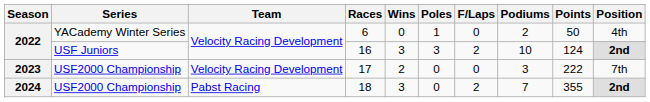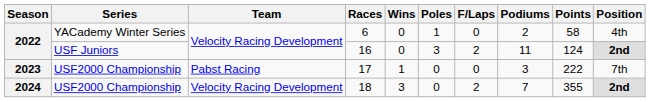2022 / YACademy Winter Series | Points: 50 -> 58
2022 / USF Juniors | Wins: 3 -> 0
2022 / USF Juniors | Podiums: 10 -> 11
2023 | Team: Velocity Racing Development -> Pabst Racing
2023 | Wins: 2 -> 1
2024 | Team: Pabst Racing -> Velocity Racing Development
